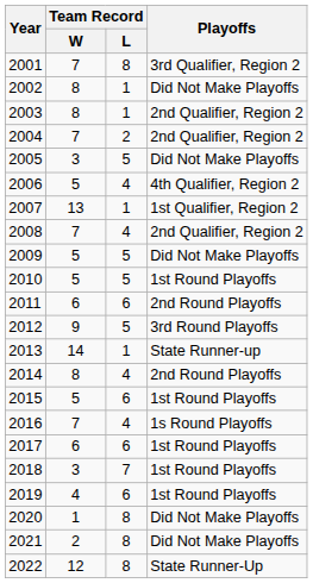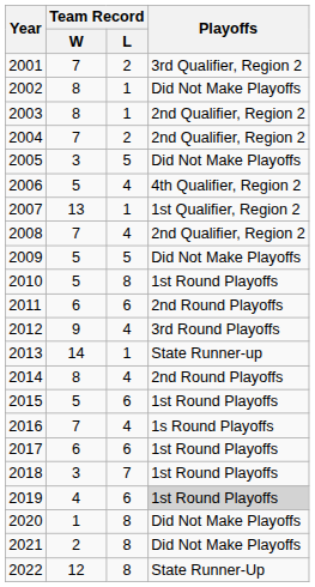2001 | Team Record / L: 8 -> 2
2010 | Team Record / L: 5 -> 8
2012 | Team Record / L: 5 -> 4
2019 | Playoffs: no background -> lightgrey background
